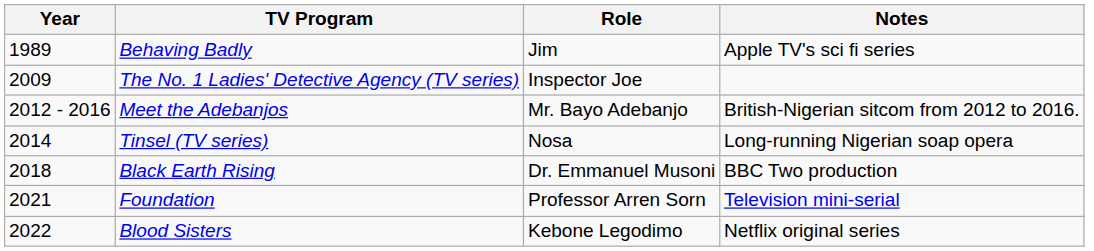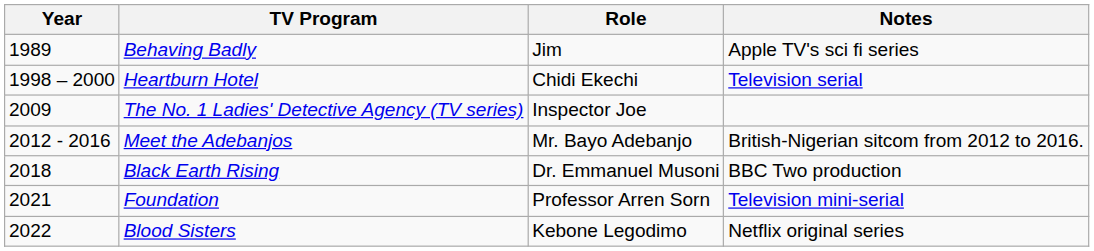+ row: 1998 – 2000 | Heartburn Hotel | Chidi Ekechi | Television serial
- row: 2014 | Tinsel (TV series) | Nosa | Long-running Nigerian soap opera
